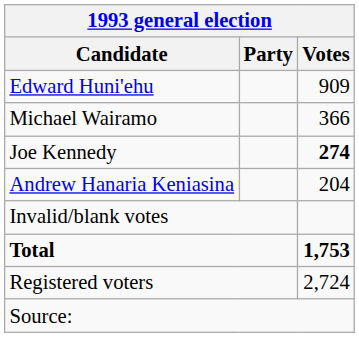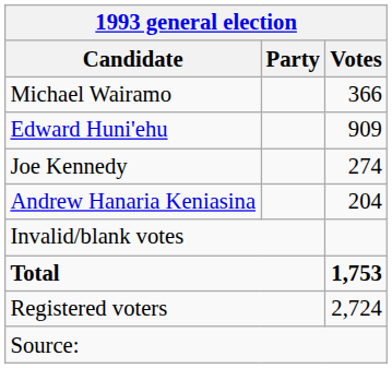rows swapped: Edward Huni'ehu <-> Michael Wairamo
Joe Kennedy | Votes: bold -> normal
